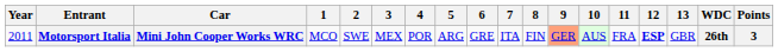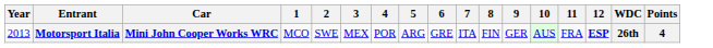- column: 13 | GBR
Motorsport Italia | Year: 2011 -> 2013
Motorsport Italia | 9: lightsalmon background -> no background
Motorsport Italia | Points: 3 -> 4
